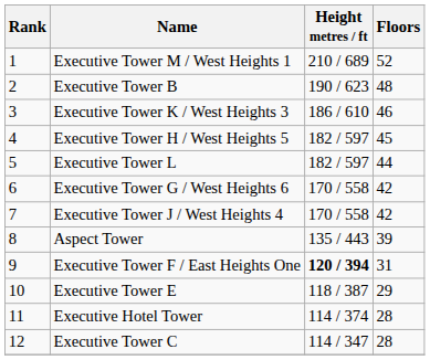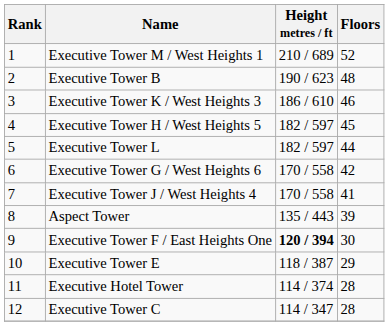Executive Tower J / West Heights 4 | Floors: 42 -> 41
Executive Tower F / East Heights One | Floors: 31 -> 30
